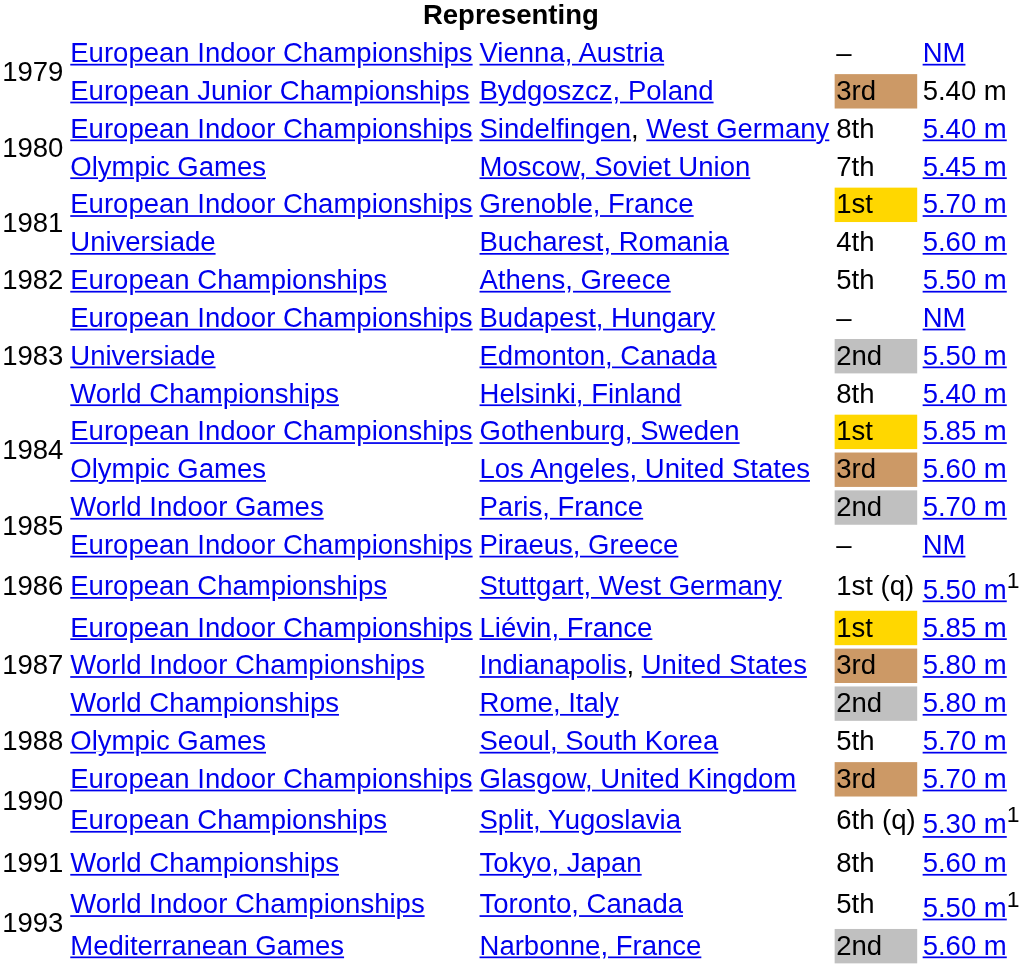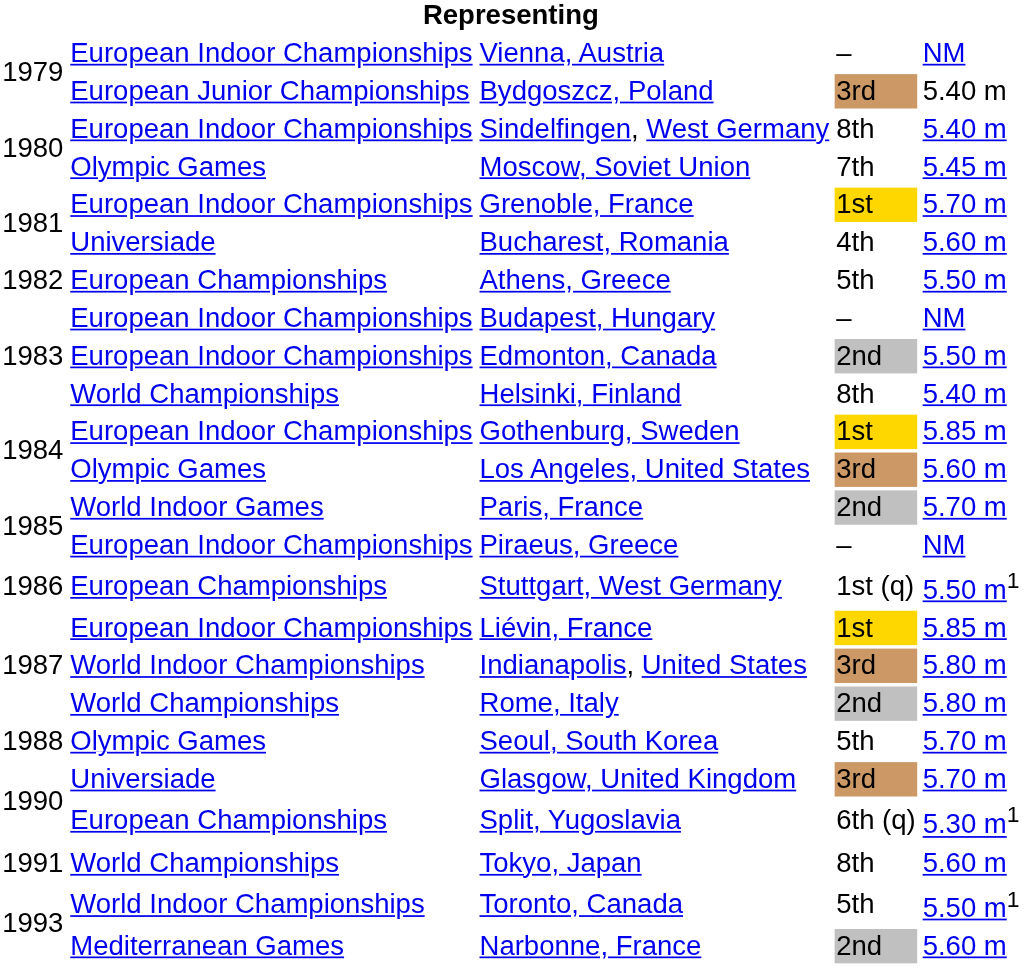Edmonton, Canada | column 2: Universiade -> European Indoor Championships
Glasgow, United Kingdom | column 2: European Indoor Championships -> Universiade
